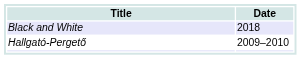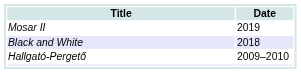+ row: Mosar II | 2019
